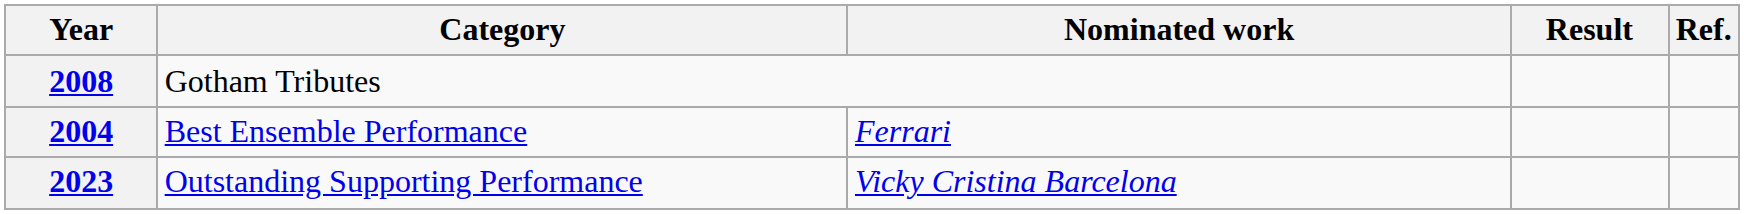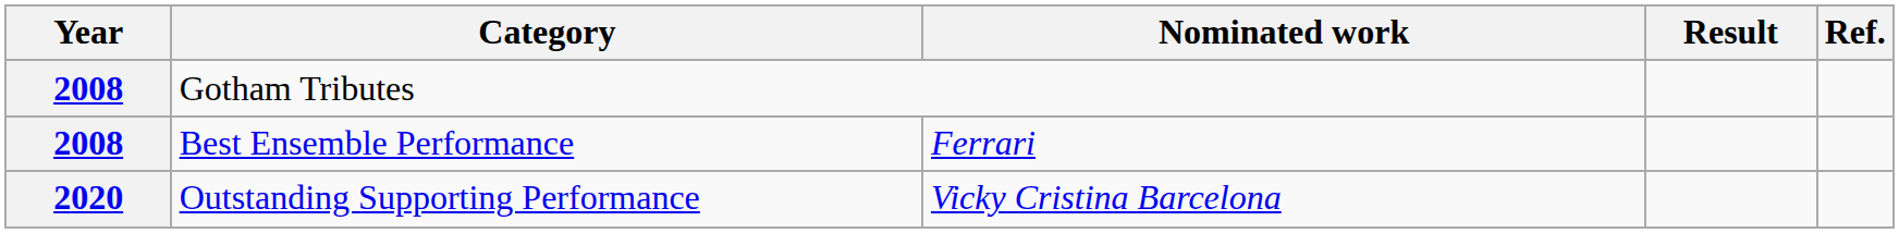Best Ensemble Performance | Year: 2004 -> 2008
Outstanding Supporting Performance | Year: 2023 -> 2020
